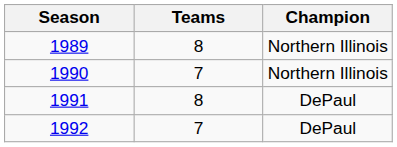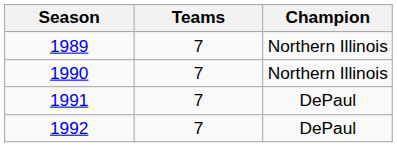1989 | Teams: 8 -> 7
1991 | Teams: 8 -> 7
